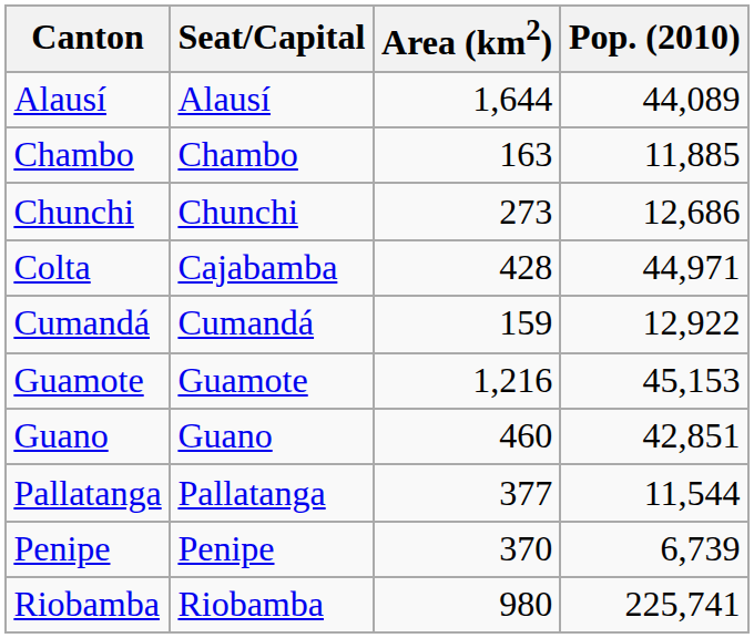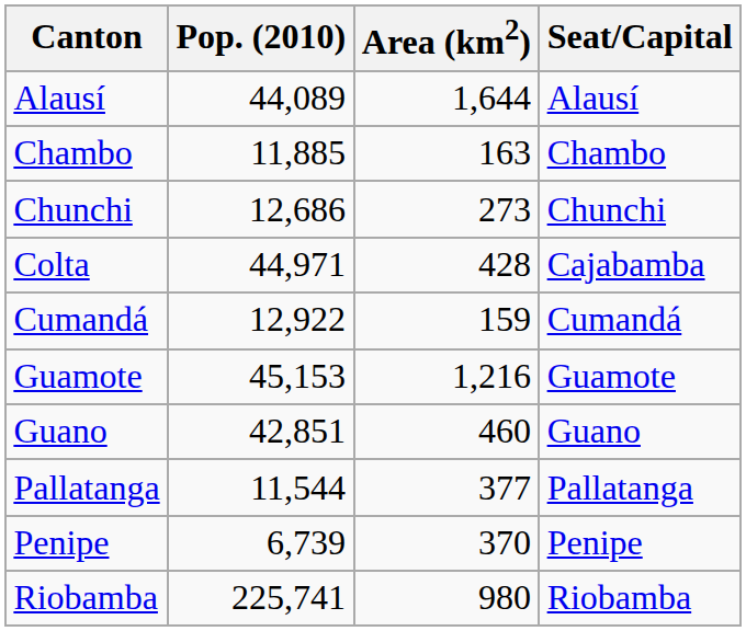columns swapped: Pop. (2010) <-> Seat/Capital
